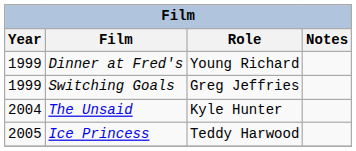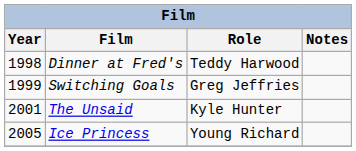Dinner at Fred's | Year: 1999 -> 1998
Dinner at Fred's | Role: Young Richard -> Teddy Harwood
The Unsaid | Year: 2004 -> 2001
Ice Princess | Role: Teddy Harwood -> Young Richard
